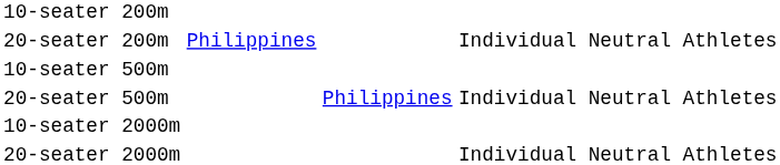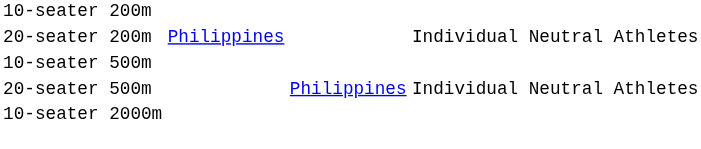- row: 20-seater 2000m | Individual Neutral Athletes
